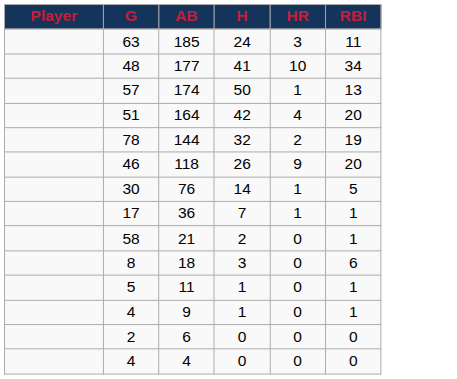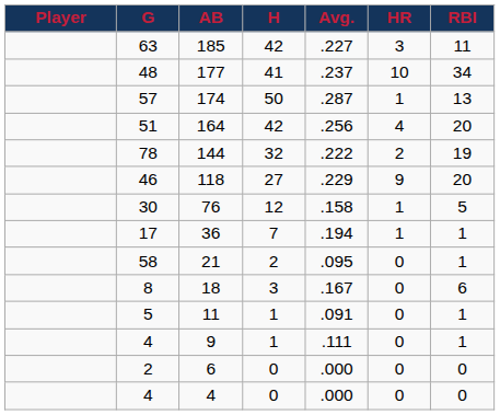+ column: Avg. | .227 | .237 | .287 | .256 | .222 | .229 | .158 | .194 | .095 | .167 | .091 | .111 | .000 | .000
185 | H: 24 -> 42
118 | H: 26 -> 27
76 | H: 14 -> 12
